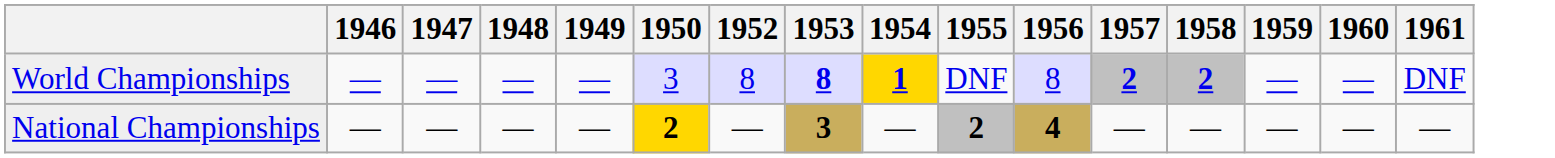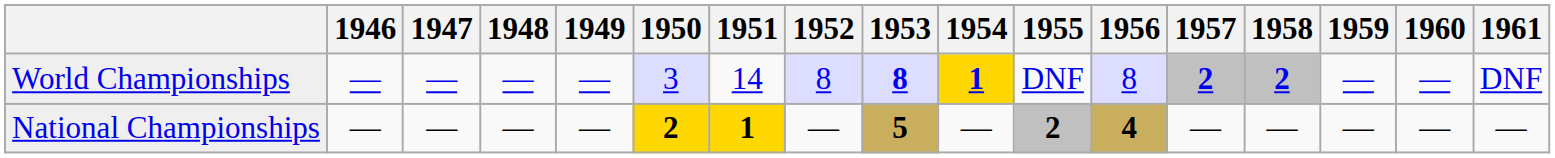+ column: 1951 | 14 | 1
National Championships | 1953: 3 -> 5
